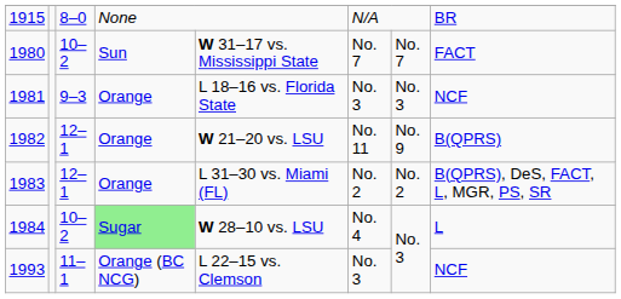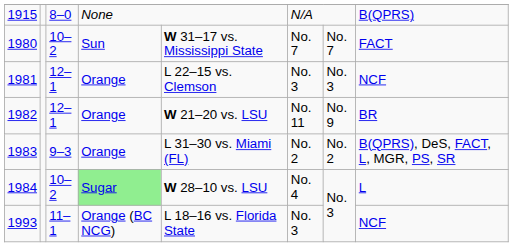1915 | column 8: BR -> B(QPRS)
1981 | column 3: 9–3 -> 12–1
1981 | column 5: L 18–16 vs. Florida State -> L 22–15 vs. Clemson
1982 | column 8: B(QPRS) -> BR
1983 | column 3: 12–1 -> 9–3
1993 | column 5: L 22–15 vs. Clemson -> L 18–16 vs. Florida State
